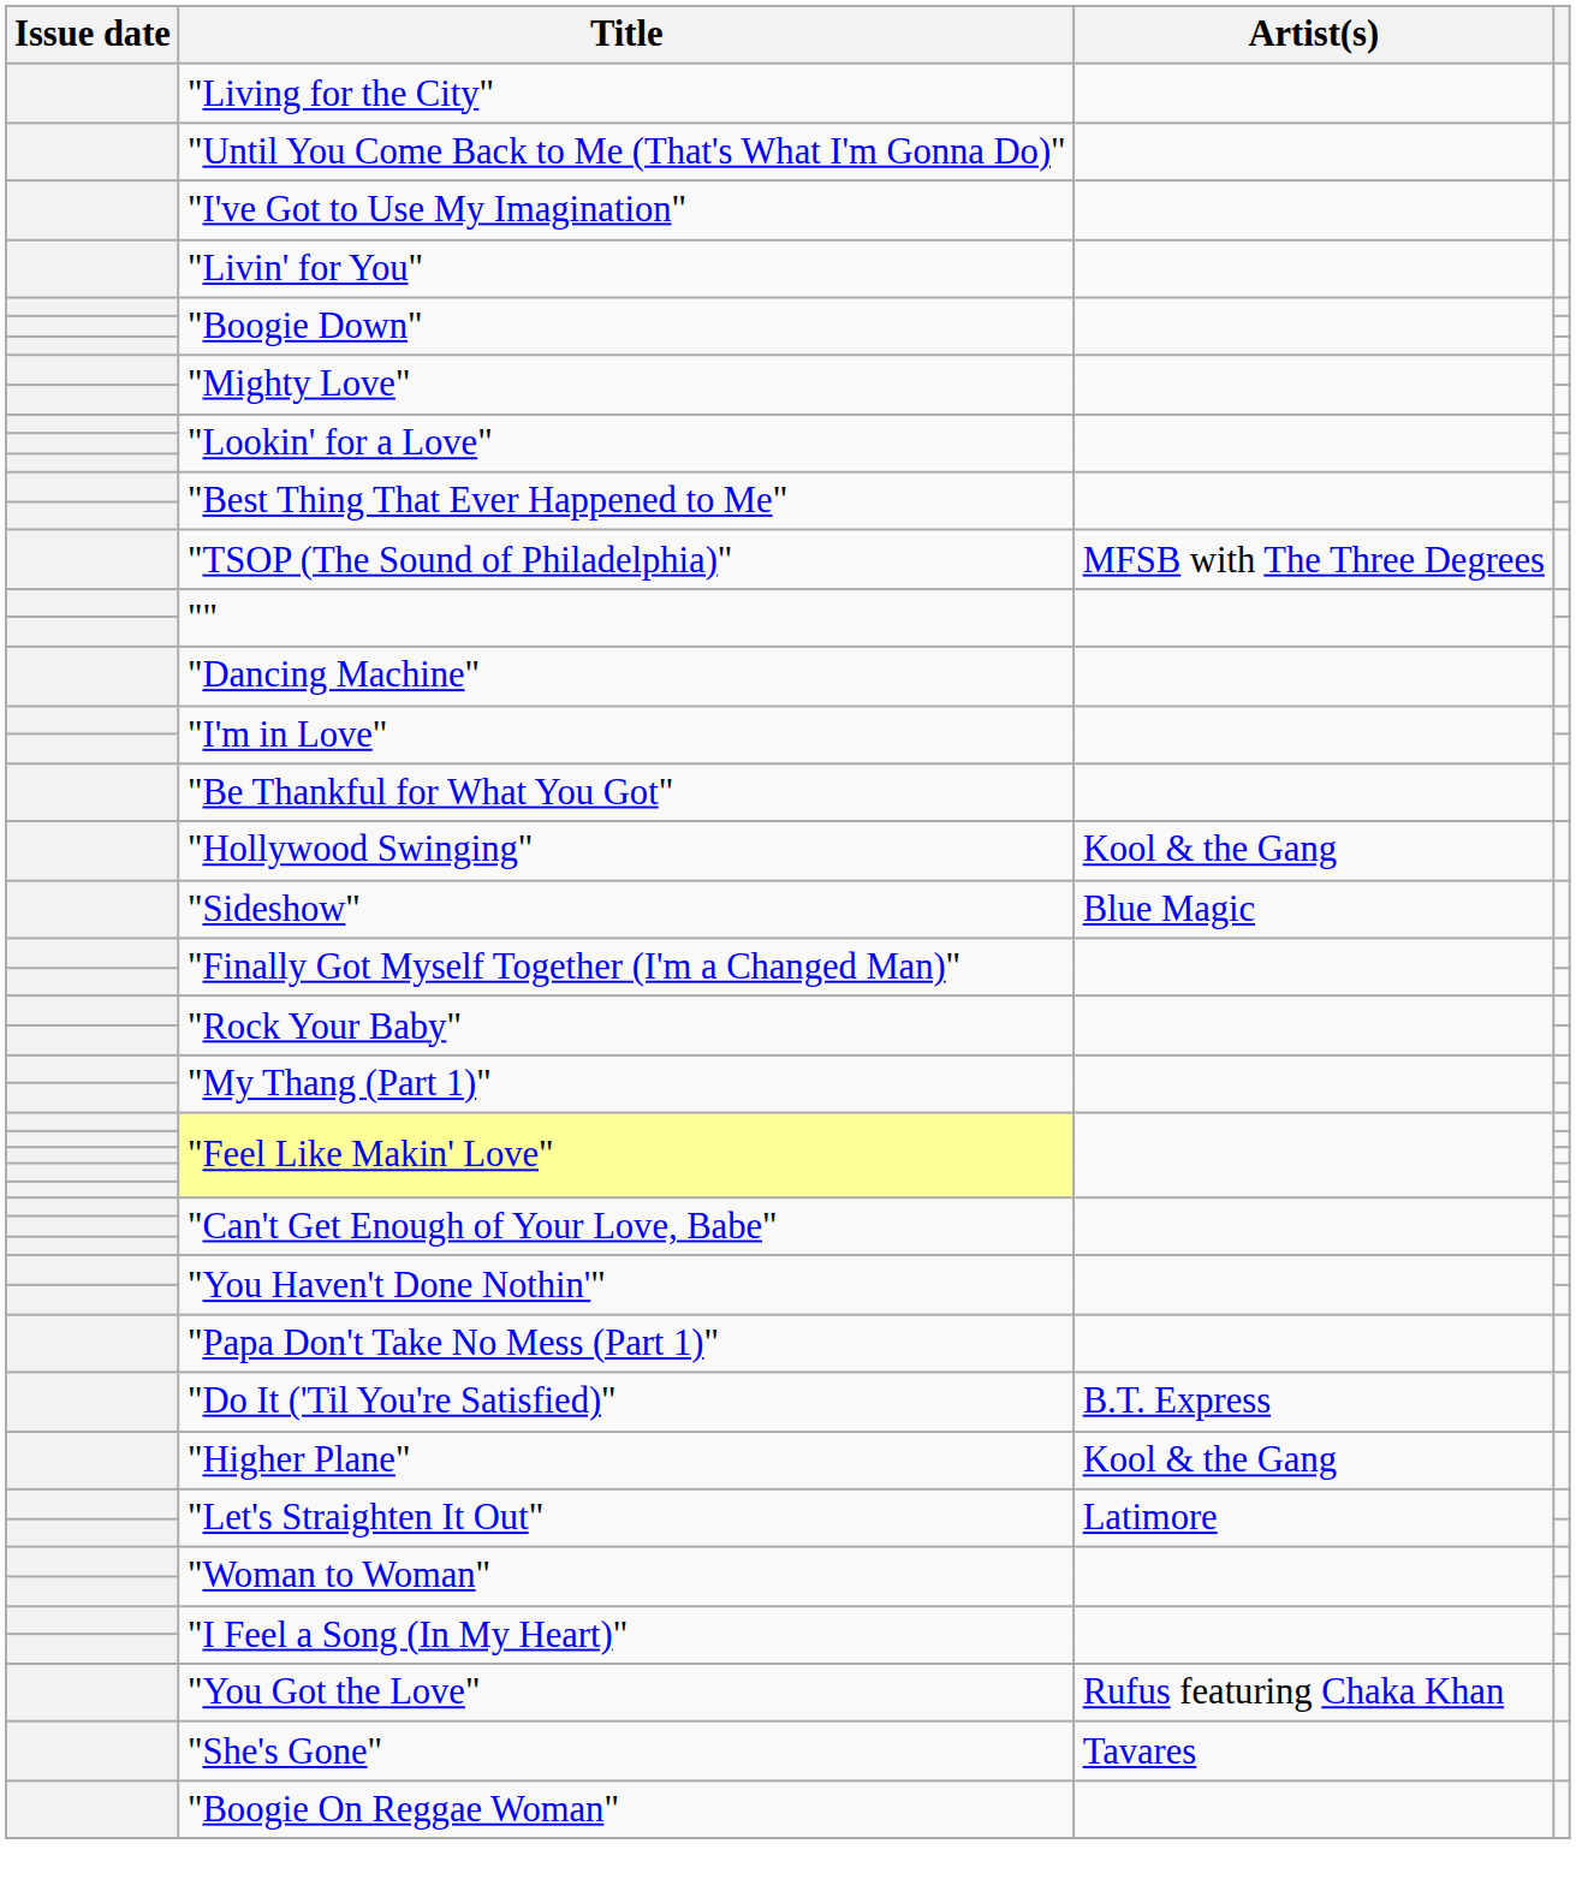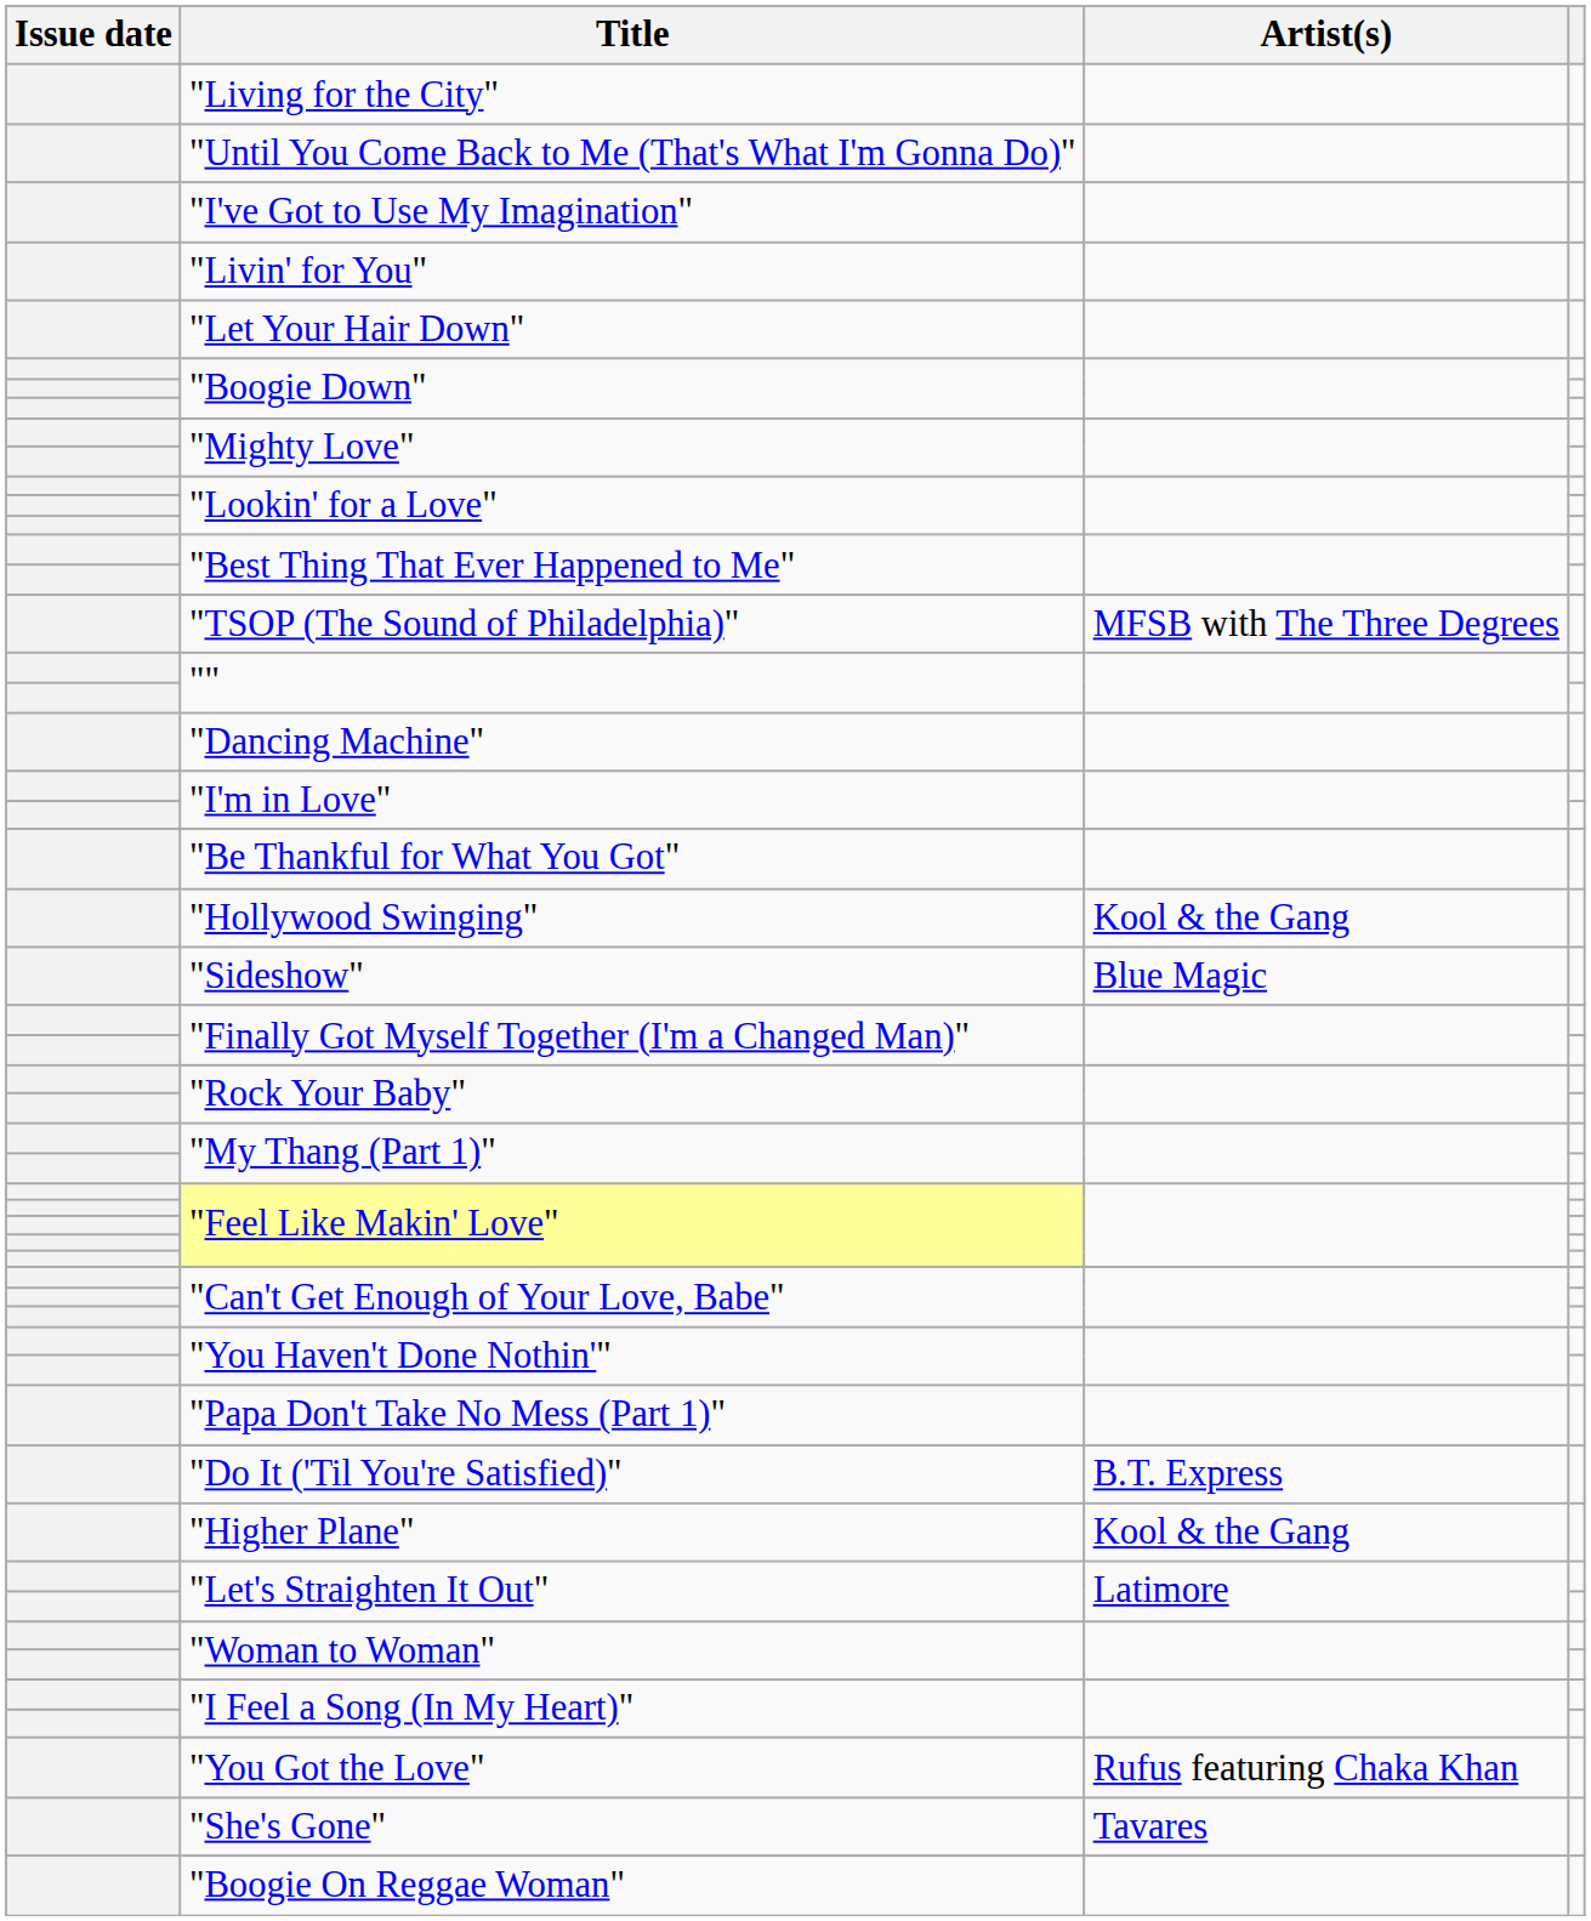+ row: "Let Your Hair Down"
